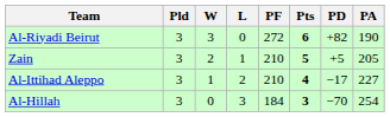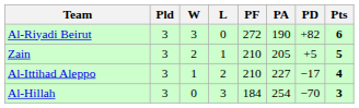columns swapped: PA <-> Pts
